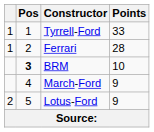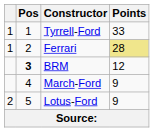Ferrari | Points: no background -> khaki background
BRM | Points: 10 -> 12
